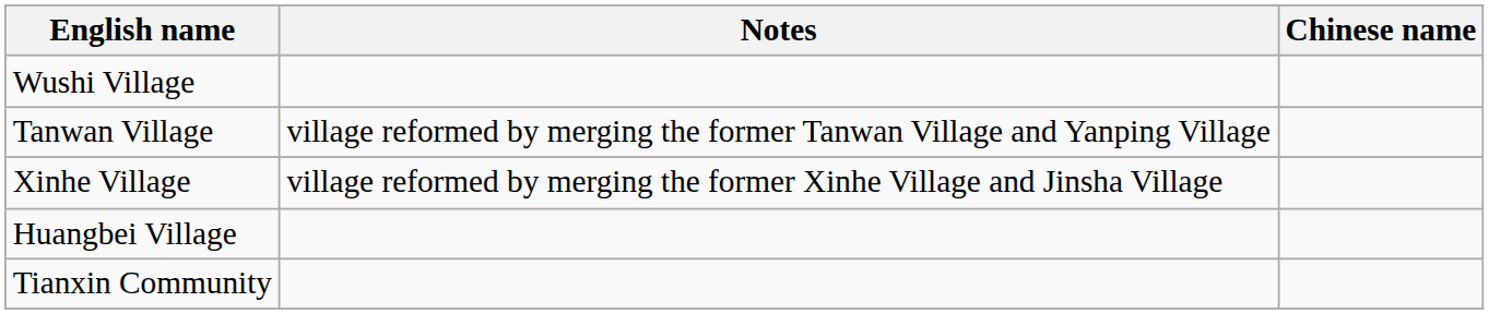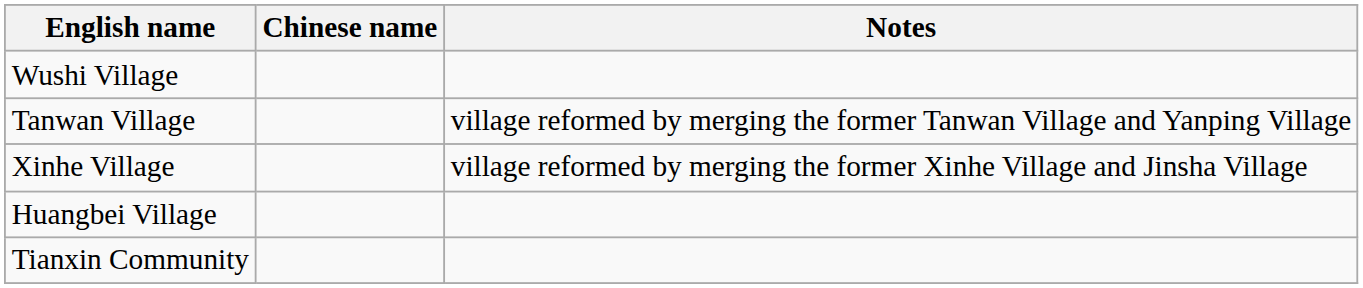columns swapped: Chinese name <-> Notes
